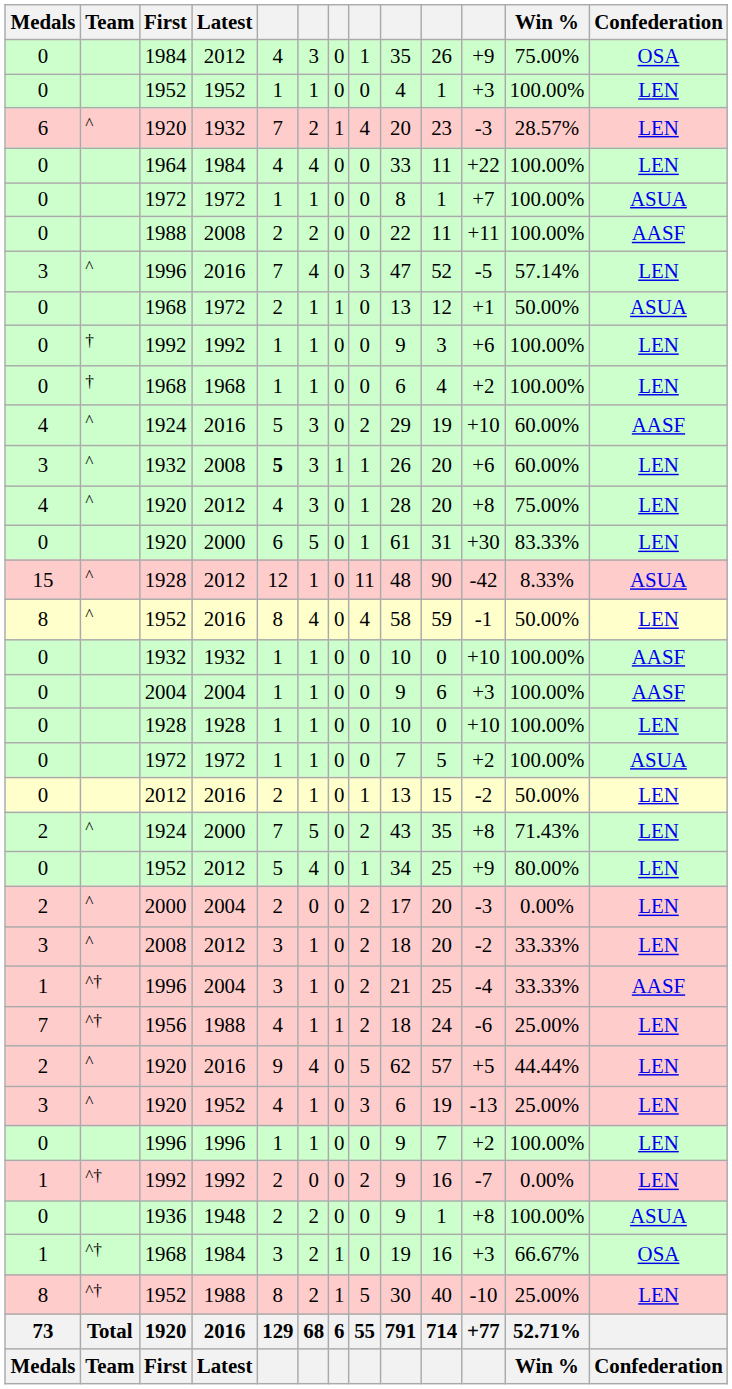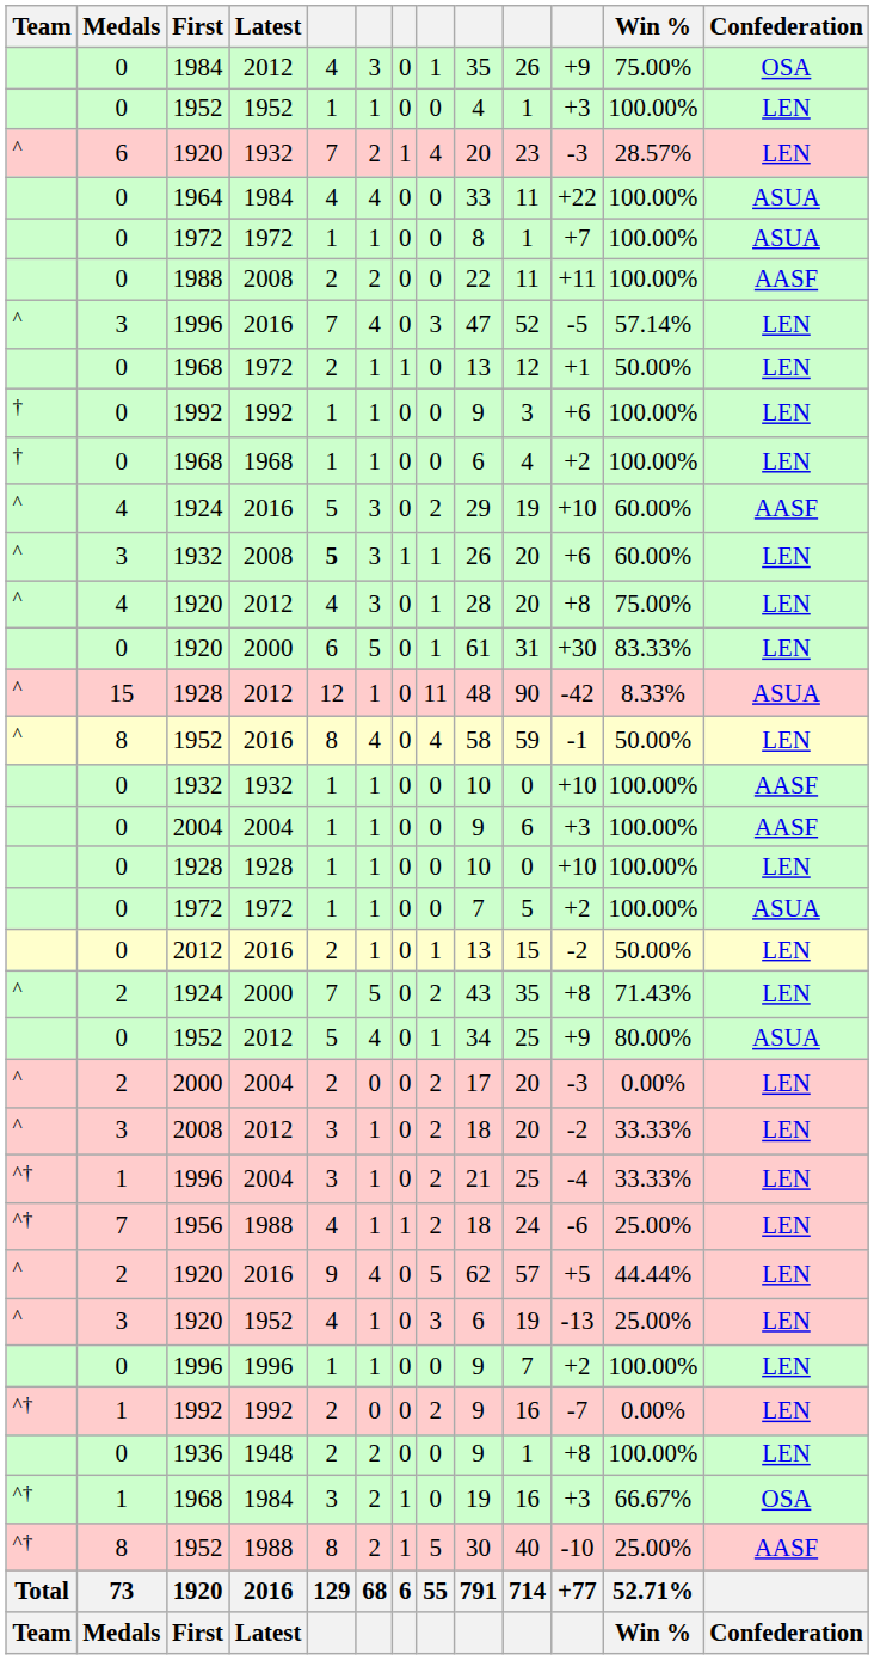columns swapped: Team <-> Medals
1964 | Confederation: LEN -> ASUA
1968 / 1972 | Confederation: ASUA -> LEN
1952 / 2012 | Confederation: LEN -> ASUA
1996 / 2004 | Confederation: AASF -> LEN
1936 | Confederation: ASUA -> LEN
1952 / 1988 | Confederation: LEN -> AASF
